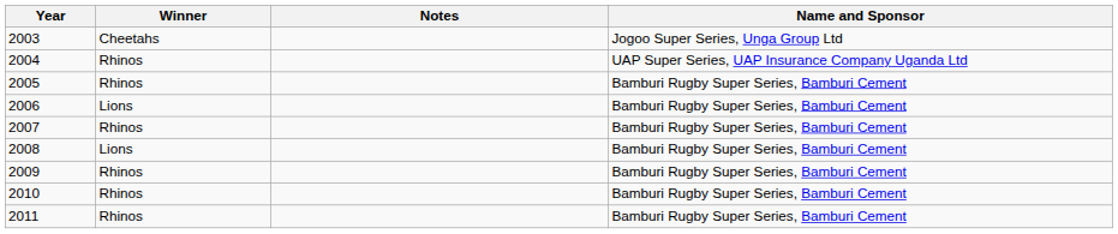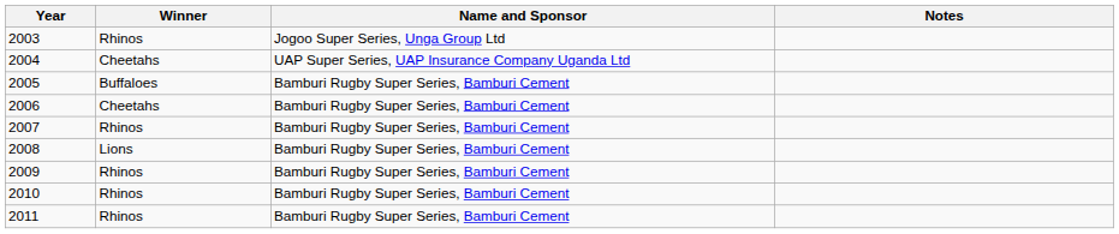columns swapped: Name and Sponsor <-> Notes
2003 | Winner: Cheetahs -> Rhinos
2004 | Winner: Rhinos -> Cheetahs
2005 | Winner: Rhinos -> Buffaloes
2006 | Winner: Lions -> Cheetahs
